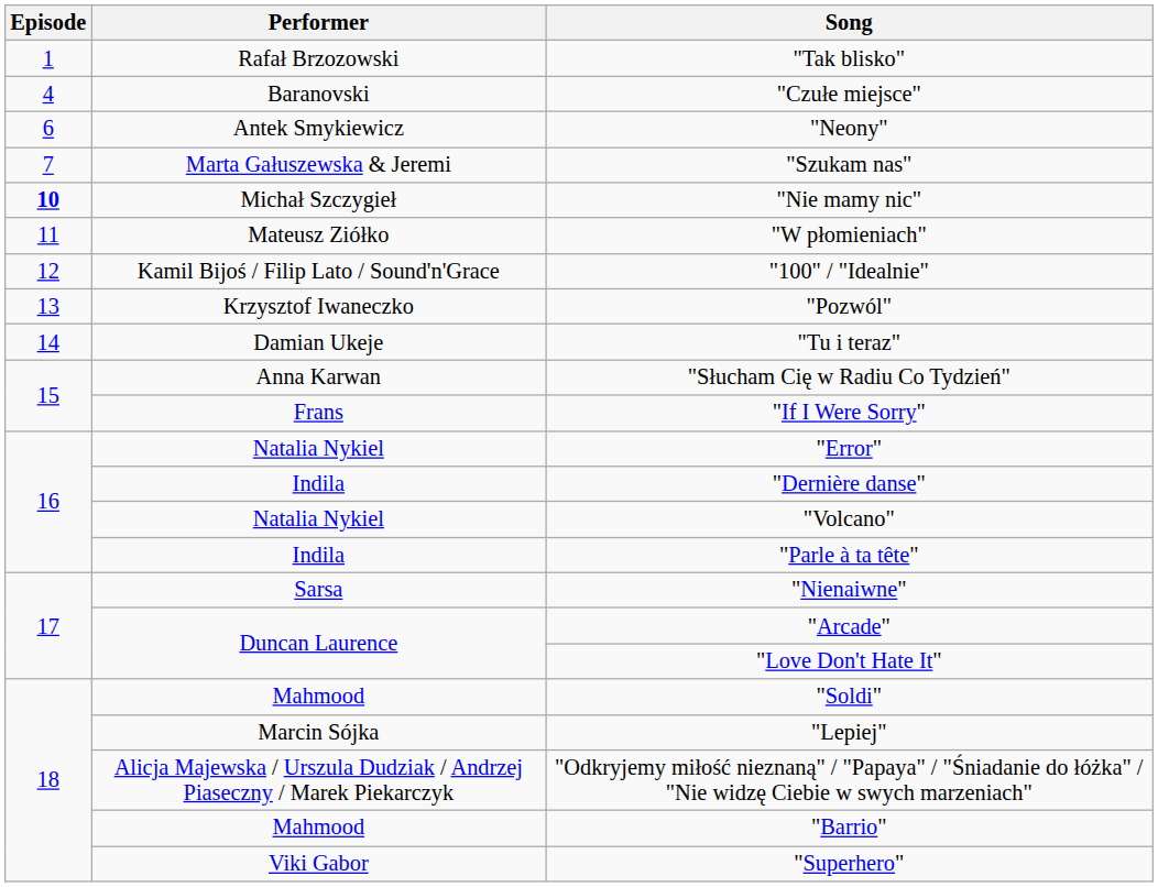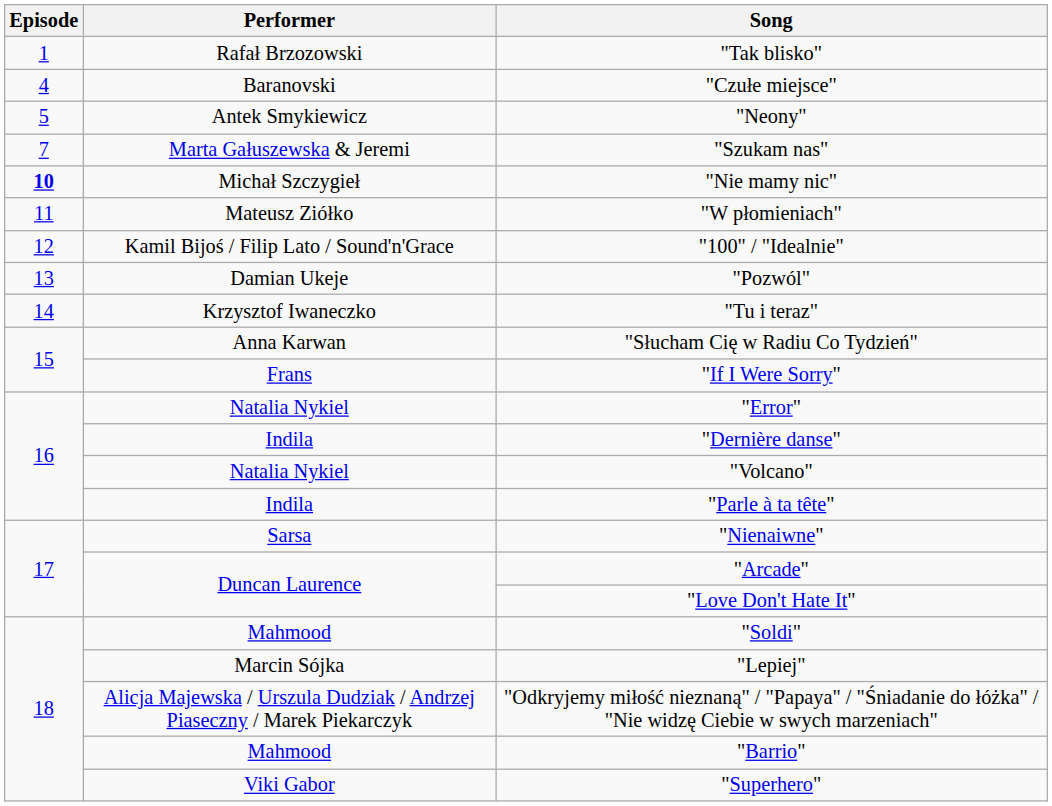"Neony" | Episode: 6 -> 5
"Pozwól" | Performer: Krzysztof Iwaneczko -> Damian Ukeje
"Tu i teraz" | Performer: Damian Ukeje -> Krzysztof Iwaneczko
